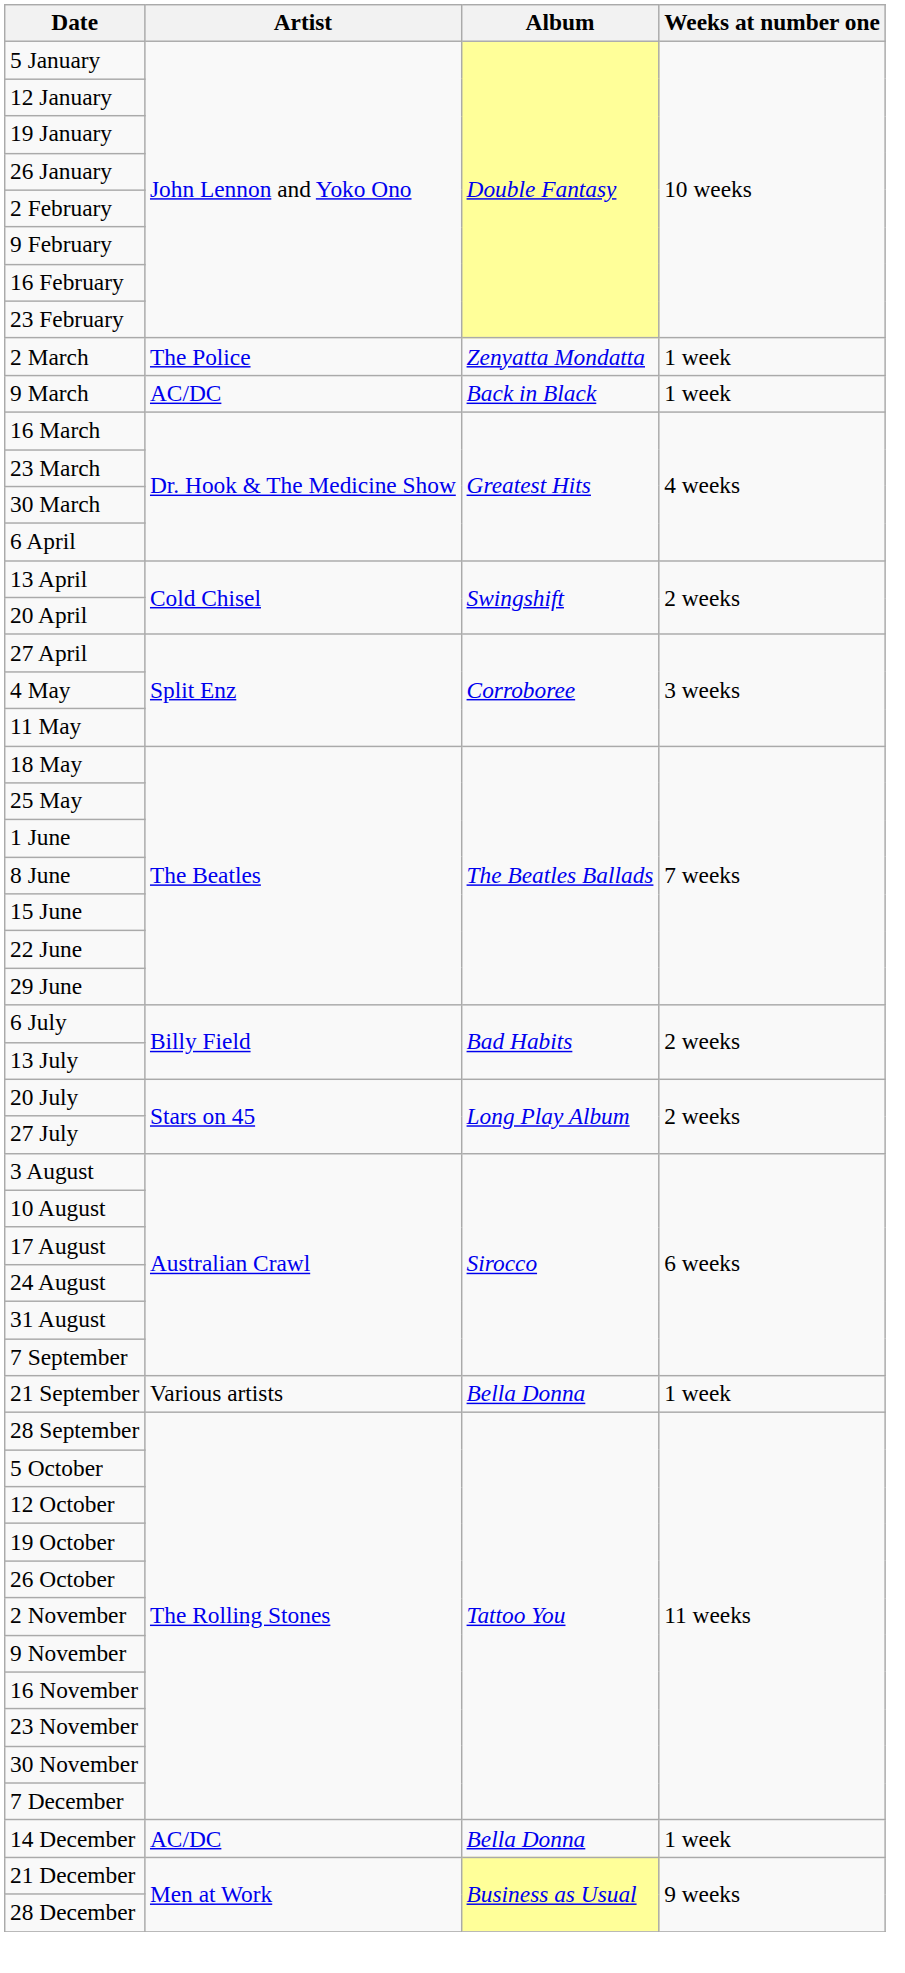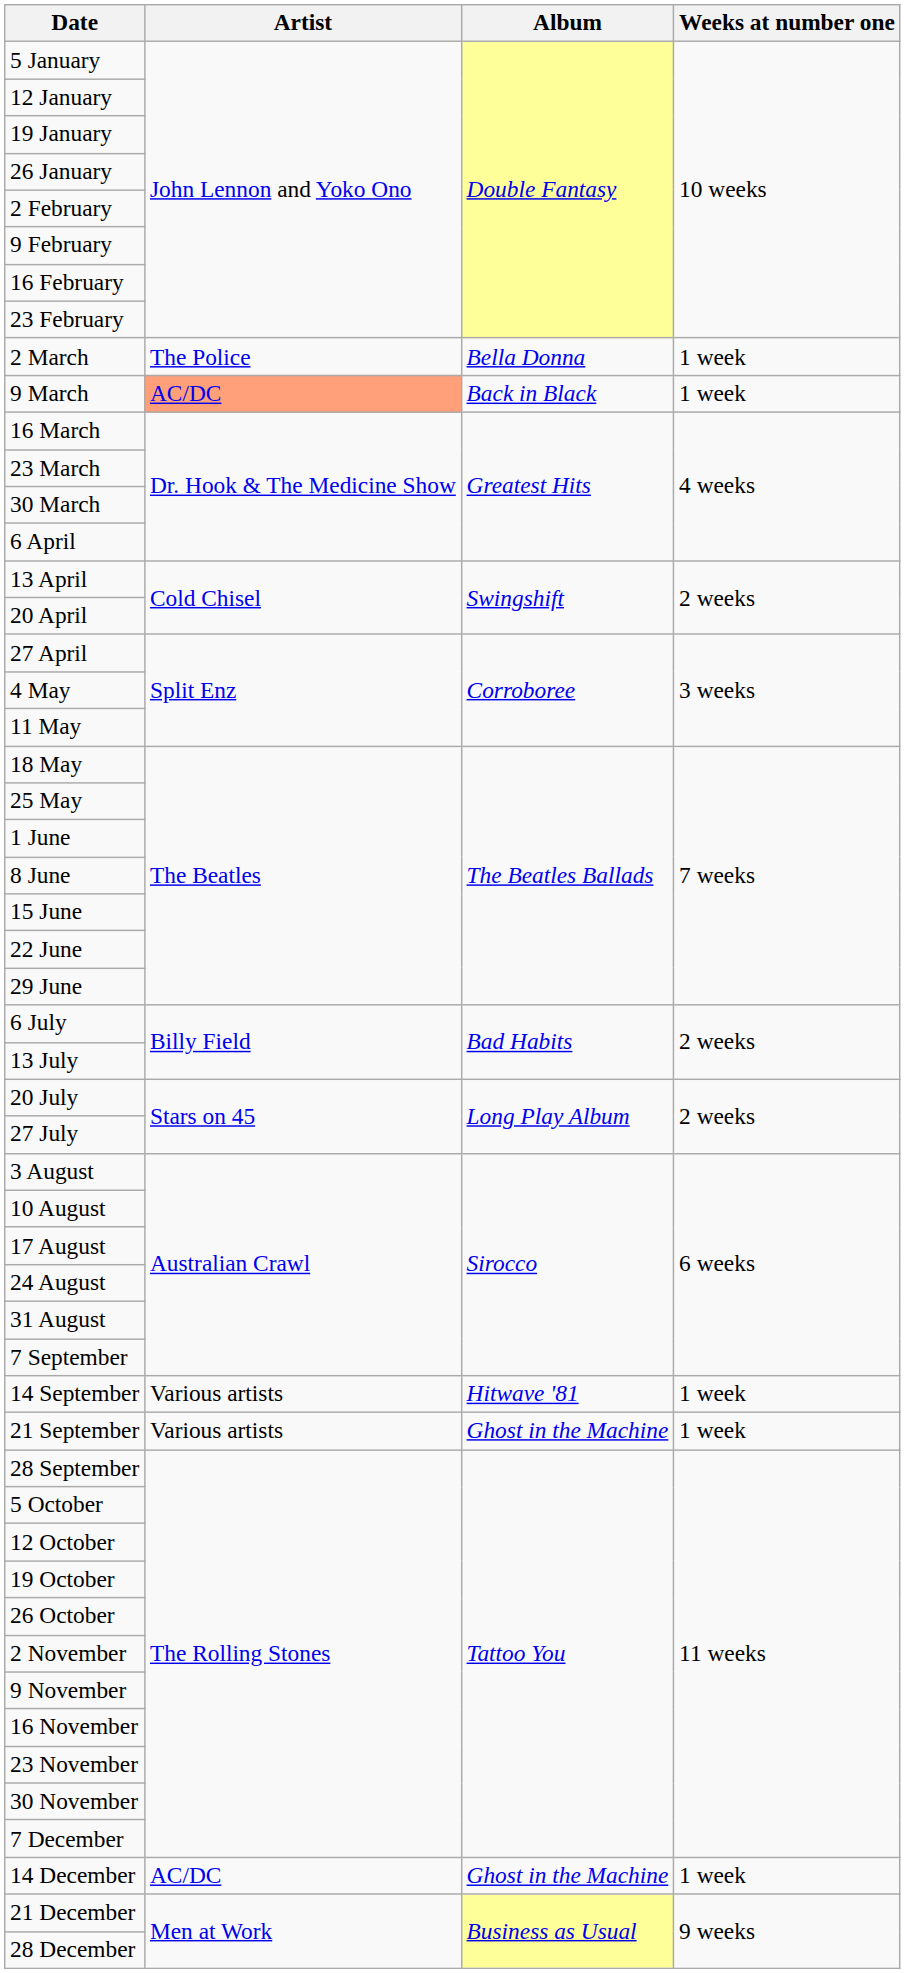2 March | Album: Zenyatta Mondatta -> Bella Donna
9 March | Artist: no background -> lightsalmon background
+ row: 14 September | Various artists | Hitwave '81 | 1 week
21 September | Album: Bella Donna -> Ghost in the Machine
14 December | Album: Bella Donna -> Ghost in the Machine
